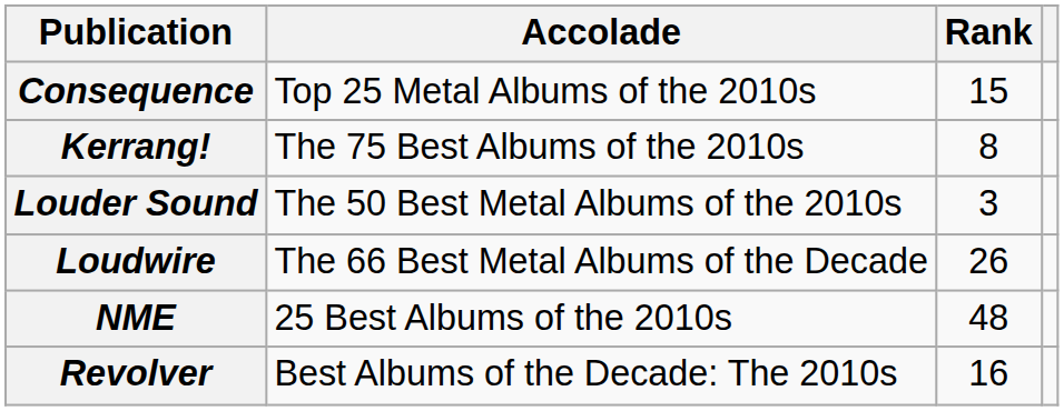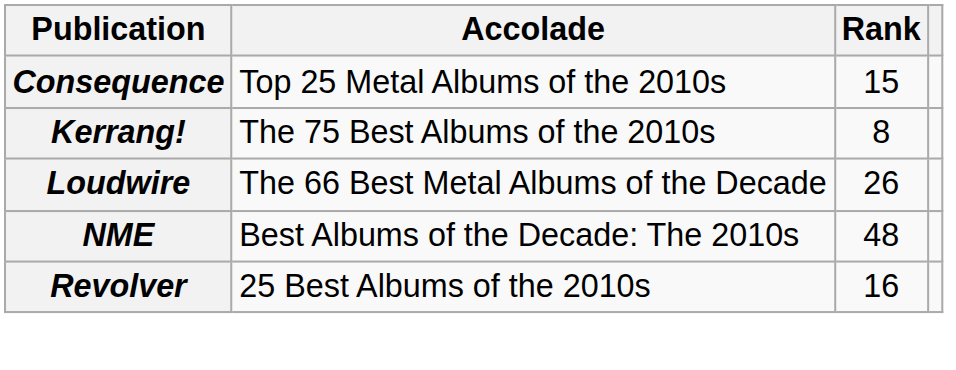- row: Louder Sound | The 50 Best Metal Albums of the 2010s | 3
NME | Accolade: 25 Best Albums of the 2010s -> Best Albums of the Decade: The 2010s
Revolver | Accolade: Best Albums of the Decade: The 2010s -> 25 Best Albums of the 2010s
